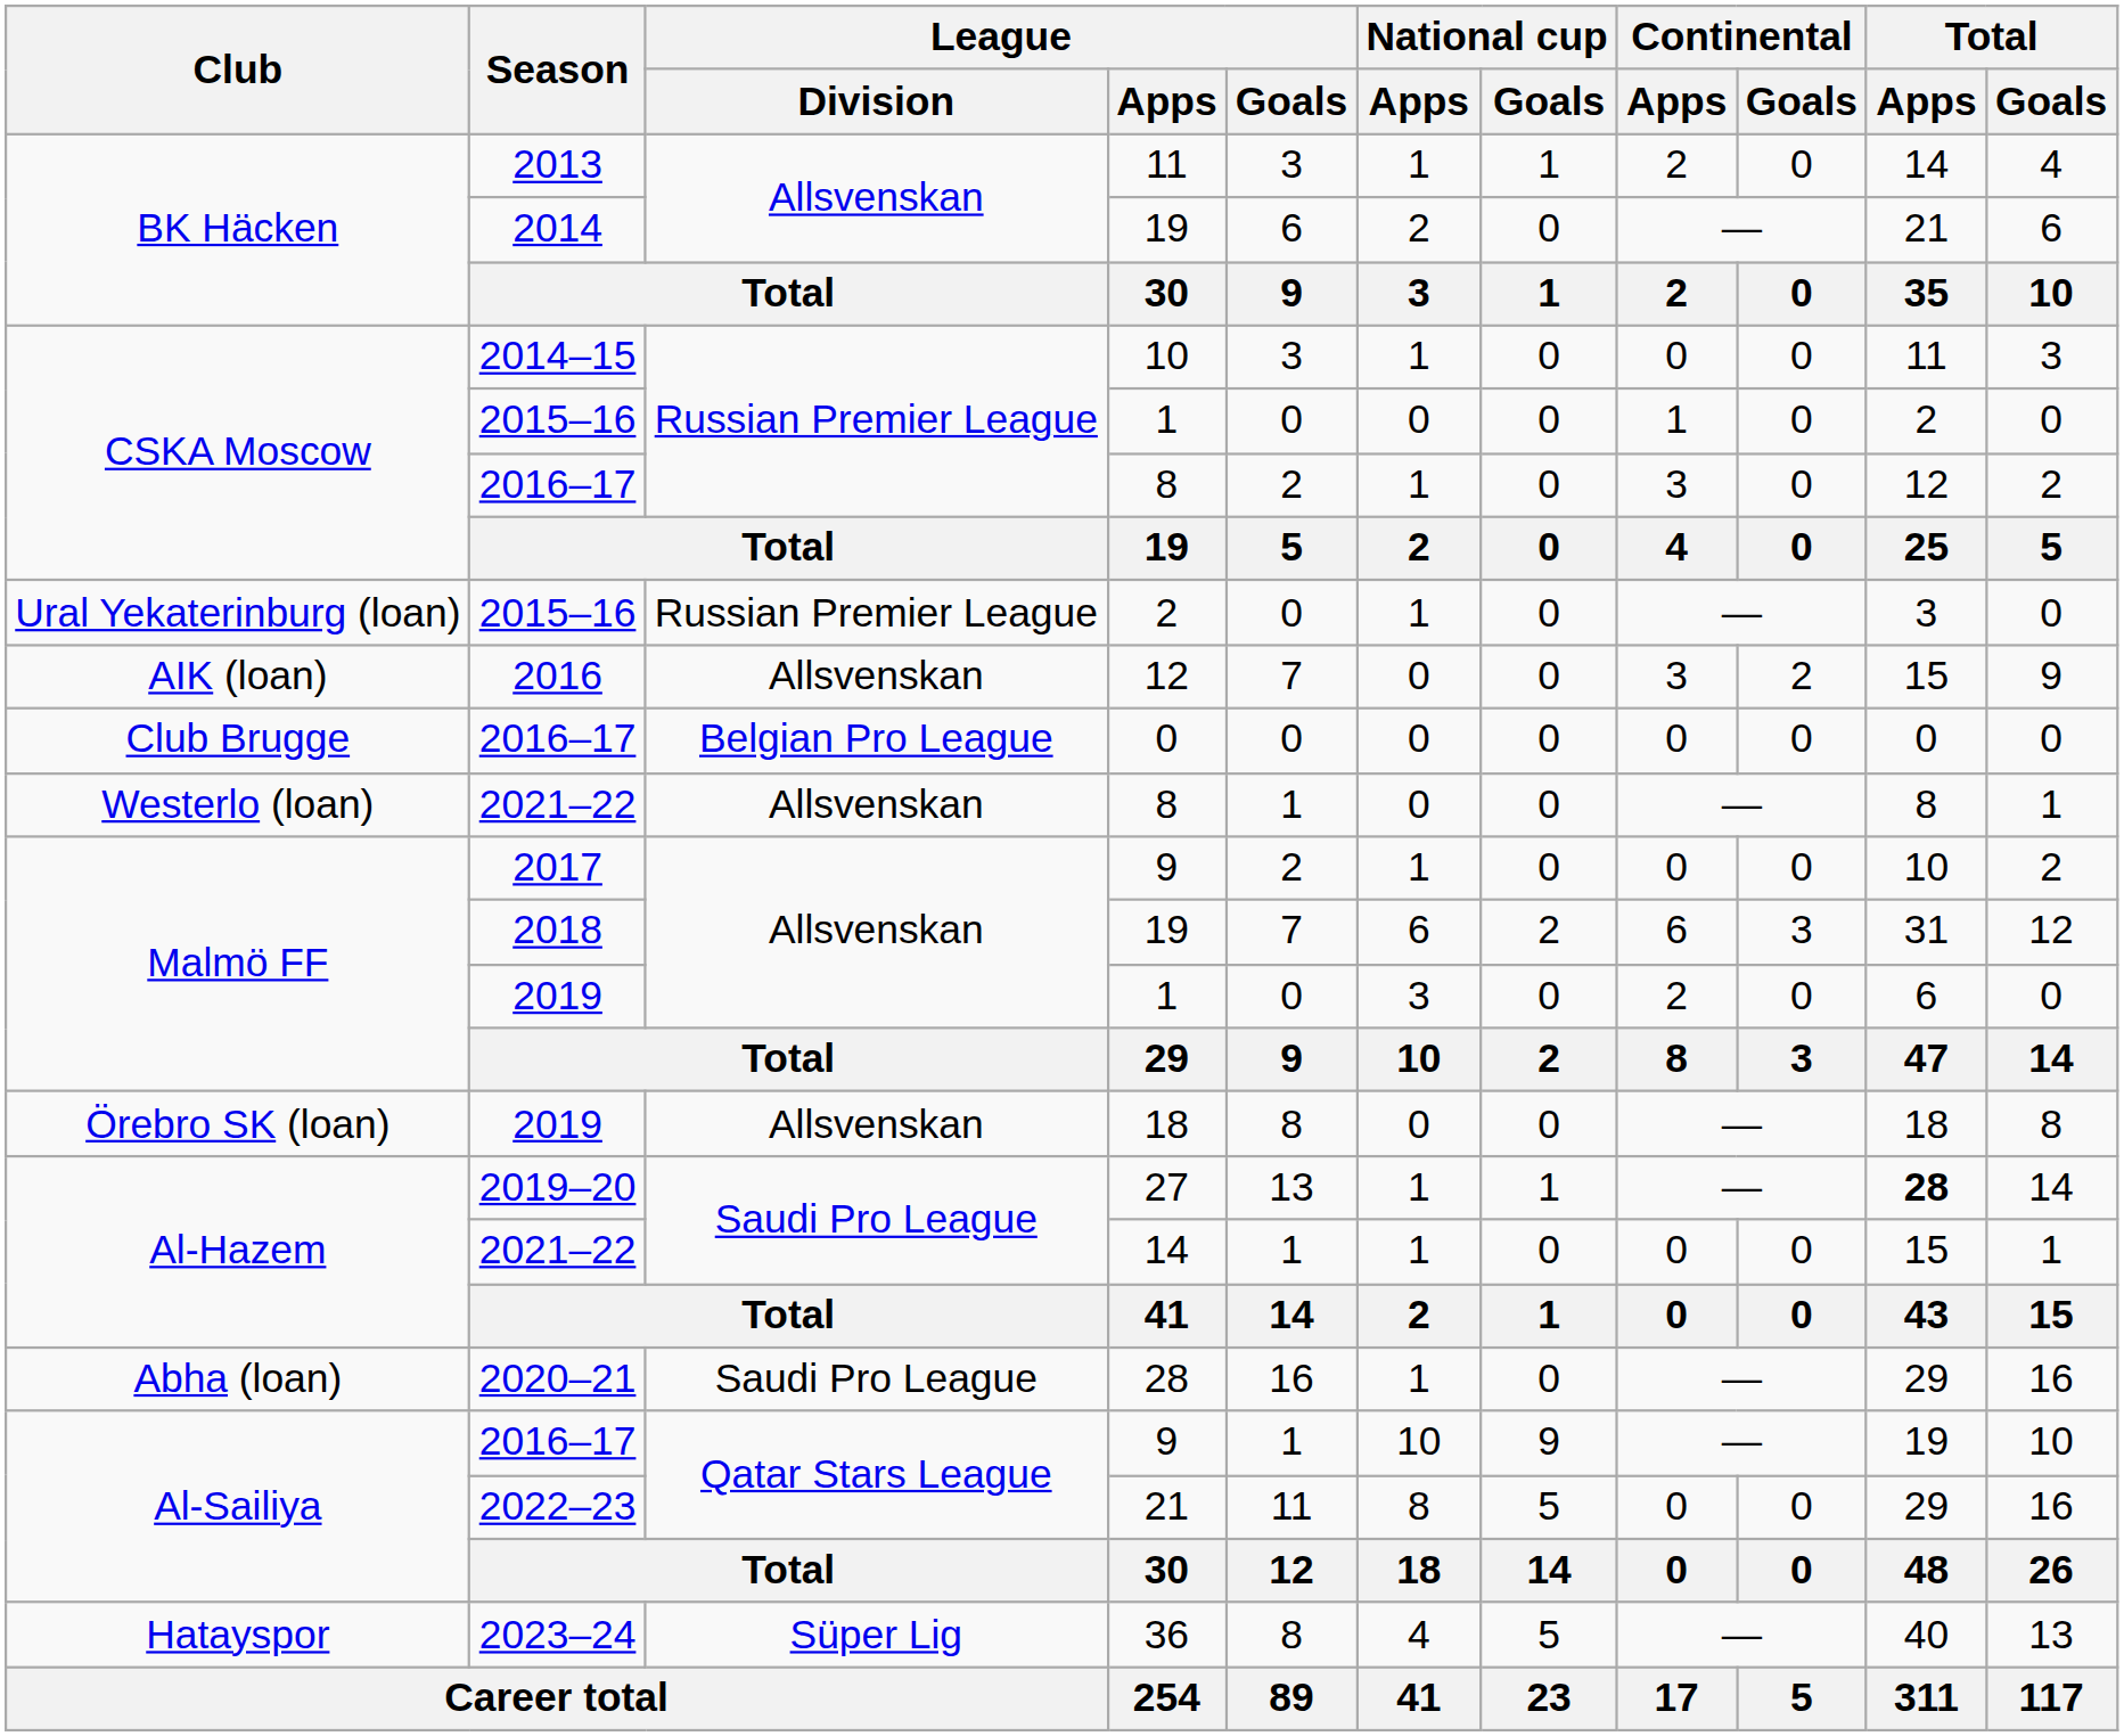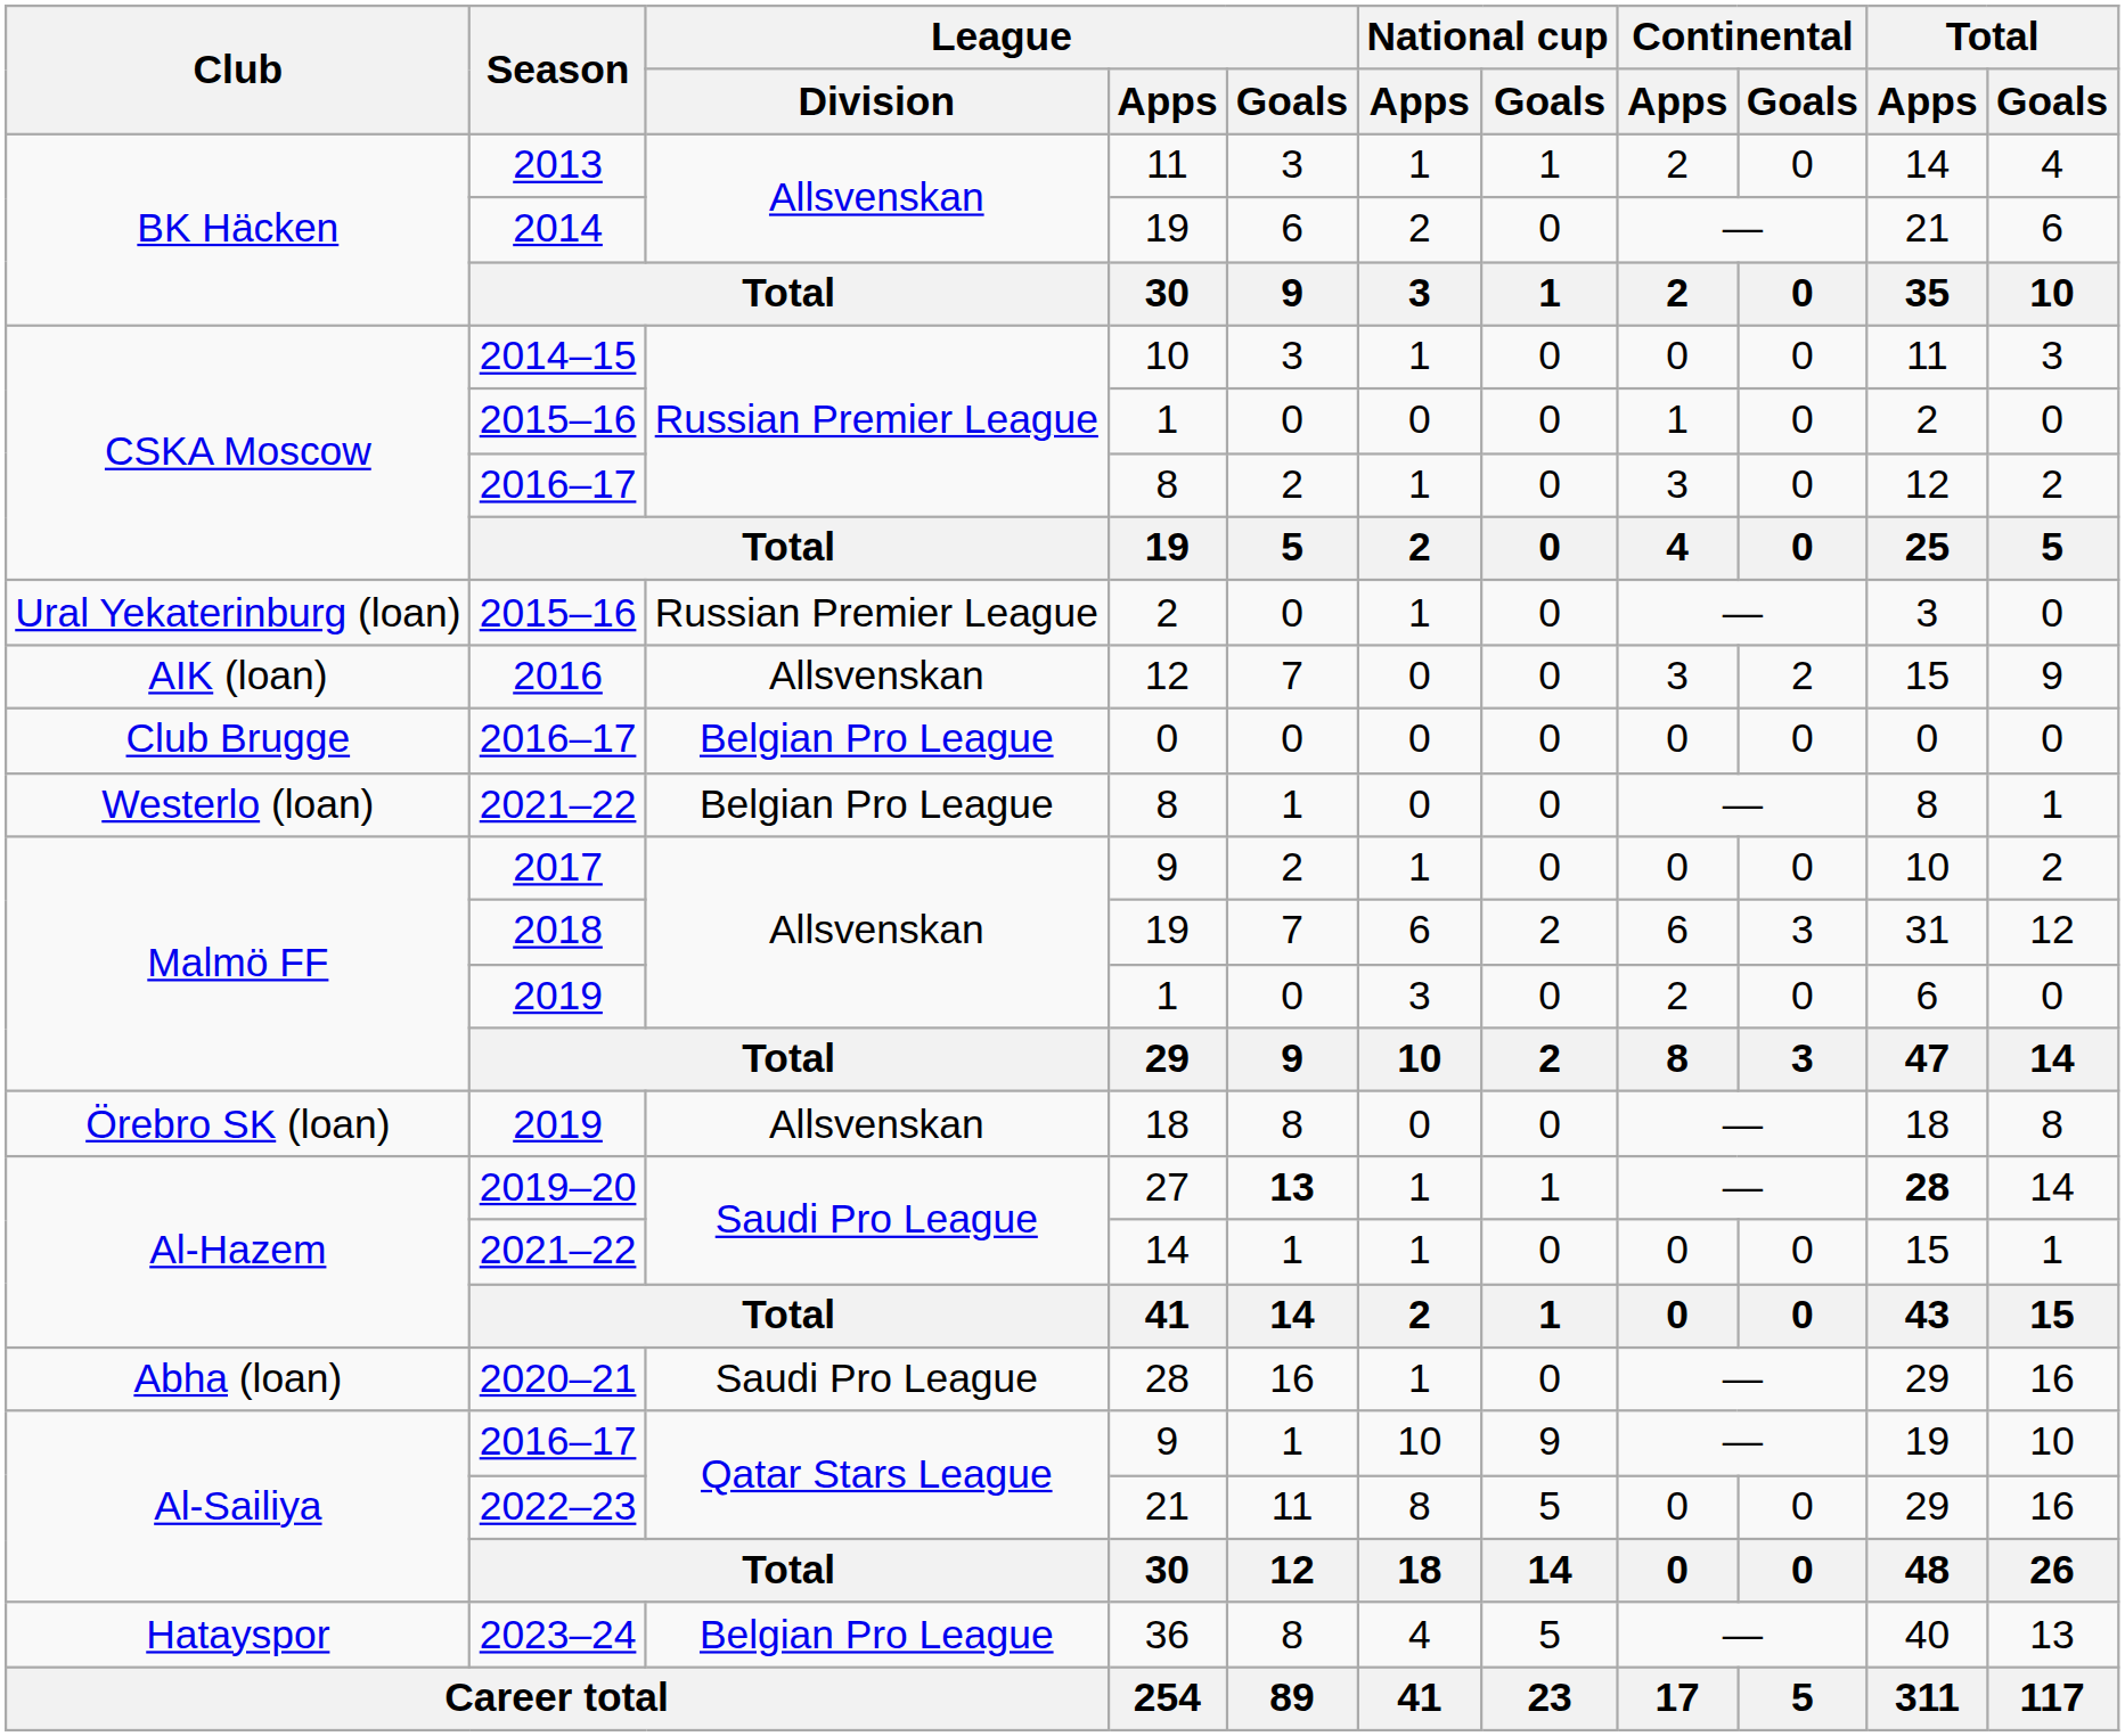Westerlo (loan) / 8 | League / Division: Allsvenskan -> Belgian Pro League
27 | League / Goals: normal -> bold
36 | League / Division: Süper Lig -> Belgian Pro League
